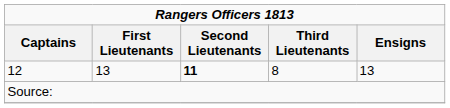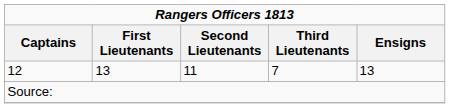12 | Second Lieutenants: bold -> normal
12 | Third Lieutenants: 8 -> 7
